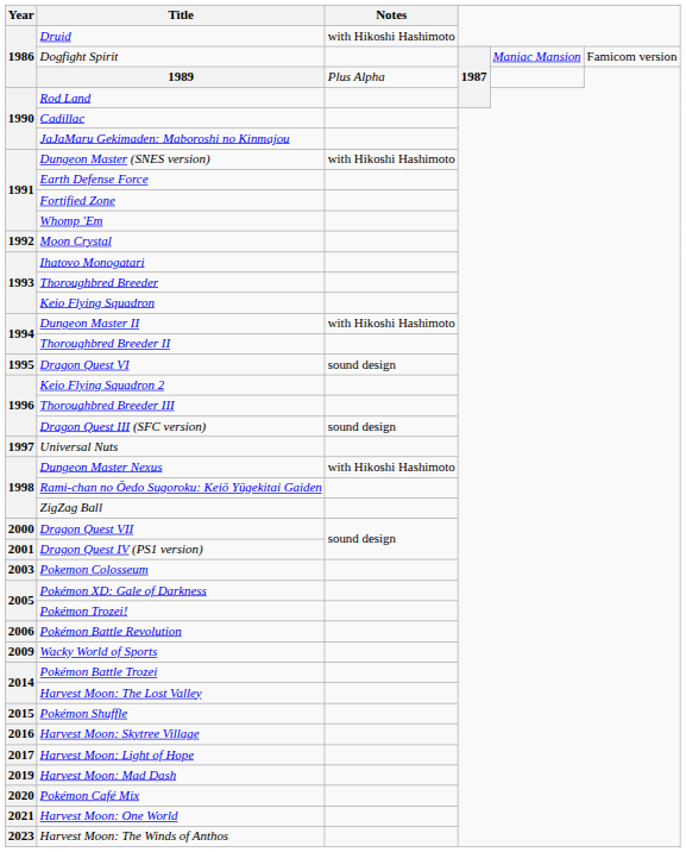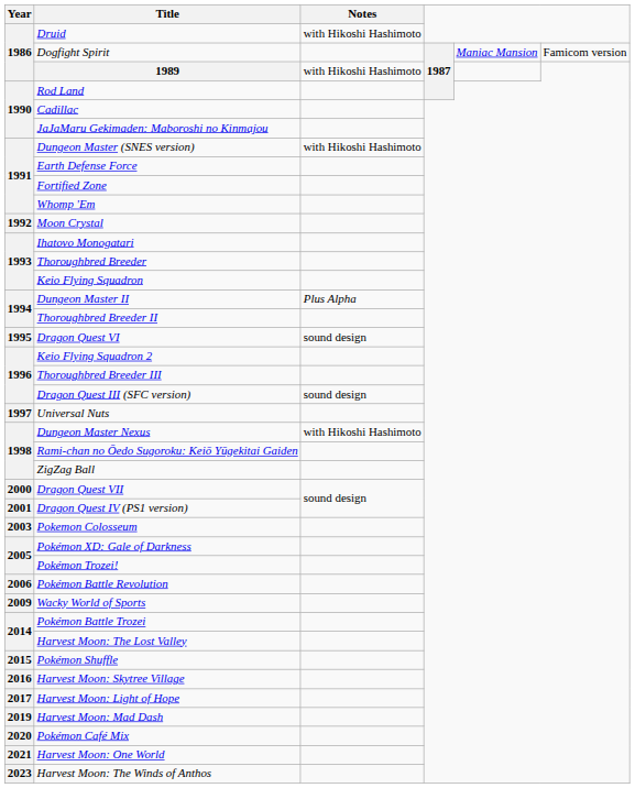1989 | Notes: Plus Alpha -> with Hikoshi Hashimoto
Dungeon Master II | Notes: with Hikoshi Hashimoto -> Plus Alpha
